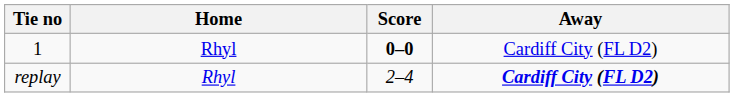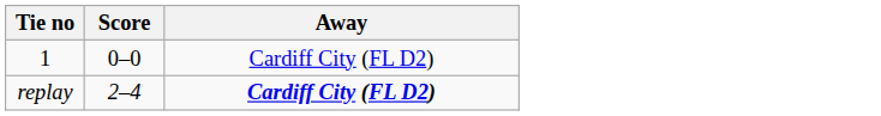- column: Home | Rhyl | Rhyl
1 | Score: bold -> normal
